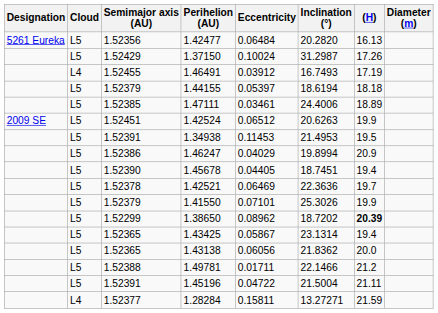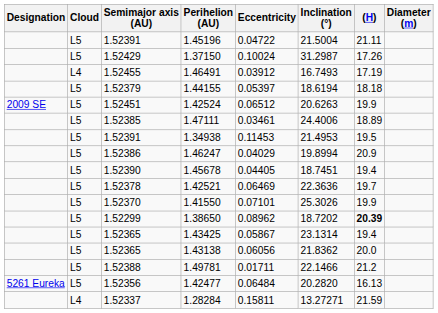rows swapped: 1.42477 <-> 1.45196
rows swapped: 1.47111 <-> 1.42524
1.41550 | Semimajor axis (AU): 1.52379 -> 1.52370
1.28284 | Semimajor axis (AU): 1.52377 -> 1.52337
